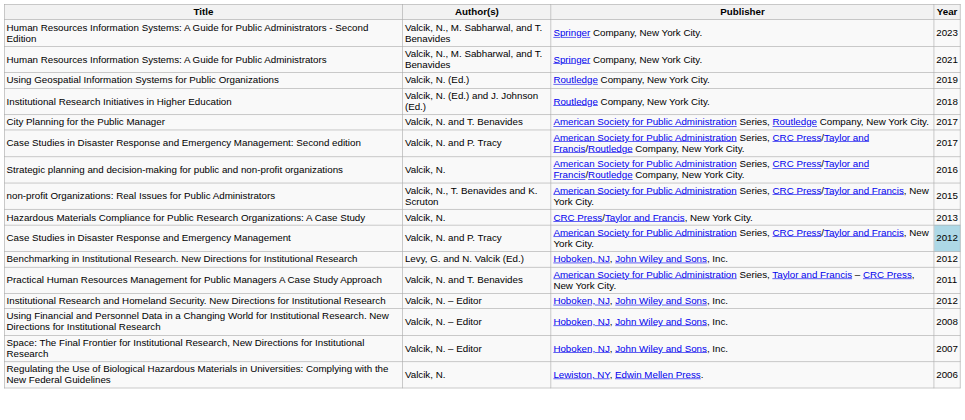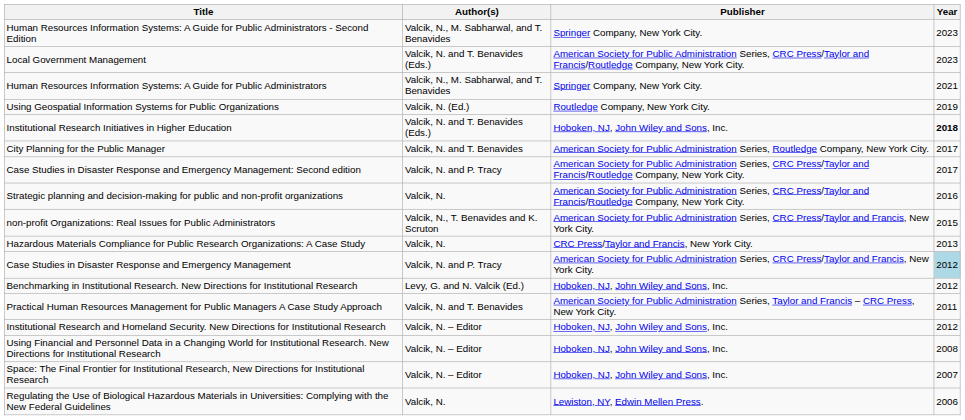+ row: Local Government Management | Valcik, N. and T. Benavides (Eds.) | American Society for Public Administration Series, CRC Press/Taylor and Francis/Routledge Company, New York City. | 2023
Institutional Research Initiatives in Higher Education | Author(s): Valcik, N. (Ed.) and J. Johnson (Ed.) -> Valcik, N. and T. Benavides (Eds.)
Institutional Research Initiatives in Higher Education | Publisher: Routledge Company, New York City. -> Hoboken, NJ, John Wiley and Sons, Inc.
Institutional Research Initiatives in Higher Education | Year: normal -> bold
